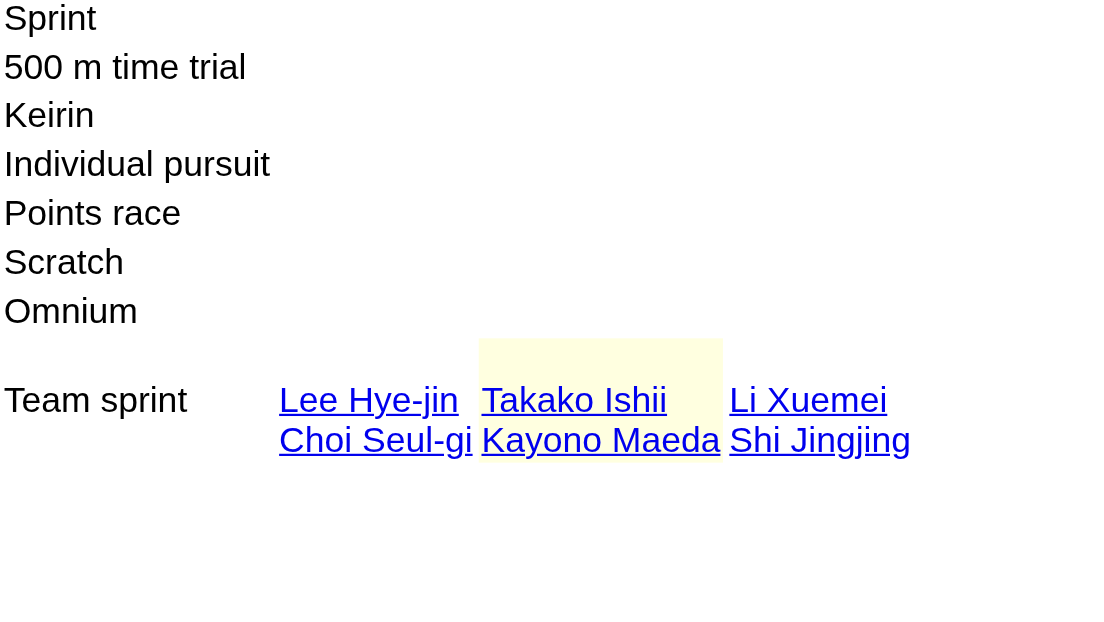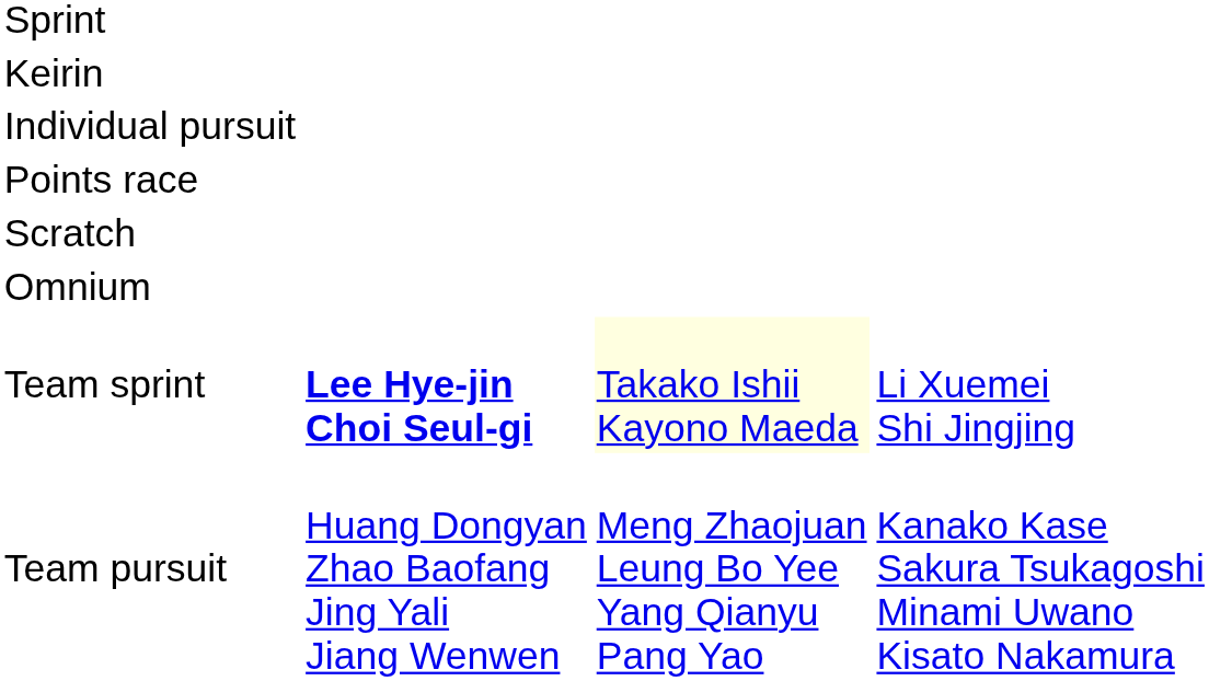- row: 500 m time trial
Team sprint | column 2: normal -> bold
+ row: Team pursuit | Huang Dongyan Zhao Baofang Jing Yali Jiang Wenwen | Meng Zhaojuan Leung Bo Yee Yang Qianyu Pang Yao | Kanako Kase Sakura Tsukagoshi Minami Uwano Kisato Nakamura
